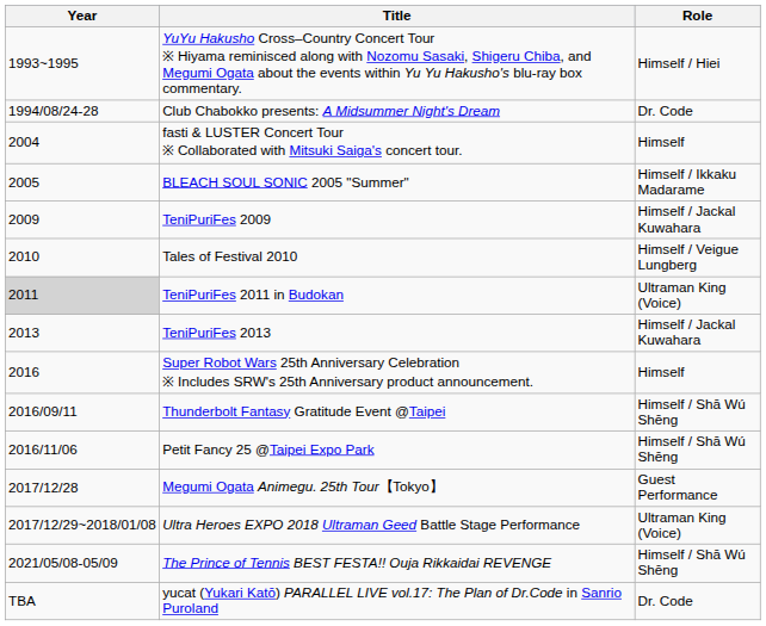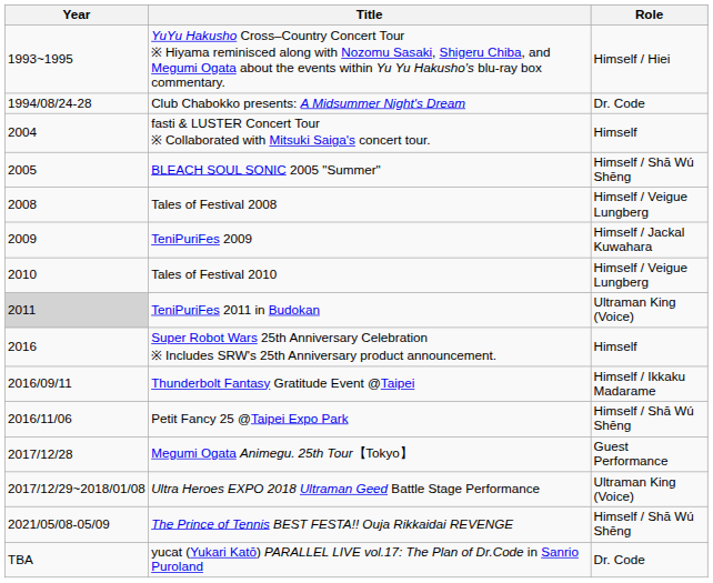BLEACH SOUL SONIC 2005 "Summer" | Role: Himself / Ikkaku Madarame -> Himself / Shā Wú Shēng
+ row: 2008 | Tales of Festival 2008 | Himself / Veigue Lungberg
- row: 2013 | TeniPuriFes 2013 | Himself / Jackal Kuwahara
Thunderbolt Fantasy Gratitude Event @Taipei | Role: Himself / Shā Wú Shēng -> Himself / Ikkaku Madarame
